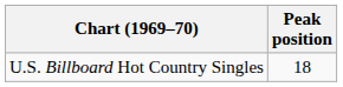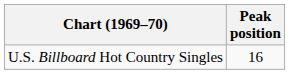U.S. Billboard Hot Country Singles | Peak position: 18 -> 16
